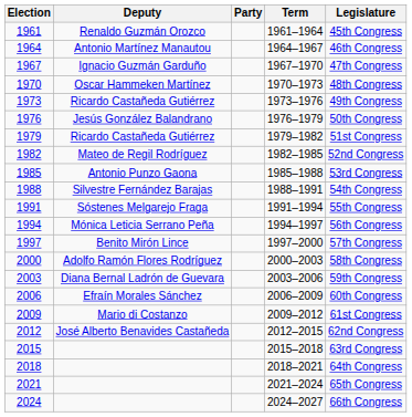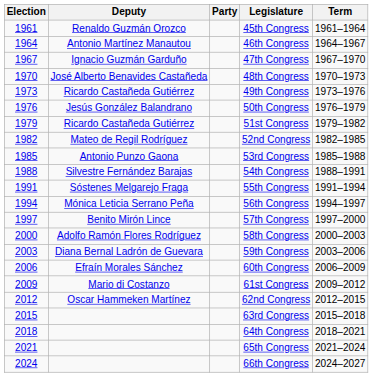columns swapped: Term <-> Legislature
1970 | Deputy: Oscar Hammeken Martínez -> José Alberto Benavides Castañeda
2012 | Deputy: José Alberto Benavides Castañeda -> Oscar Hammeken Martínez
